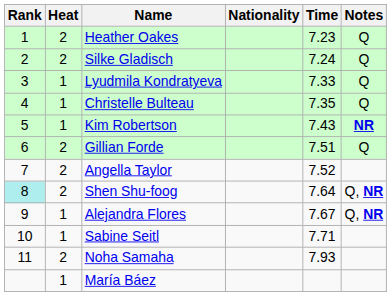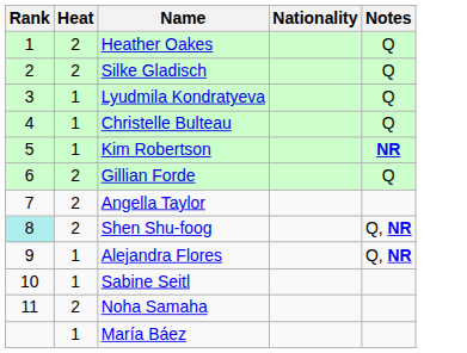- column: Time | 7.23 | 7.24 | 7.33 | 7.35 | 7.43 | 7.51 | 7.52 | 7.64 | 7.67 | 7.71 | 7.93
